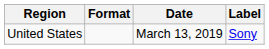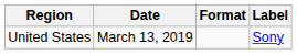columns swapped: Date <-> Format
